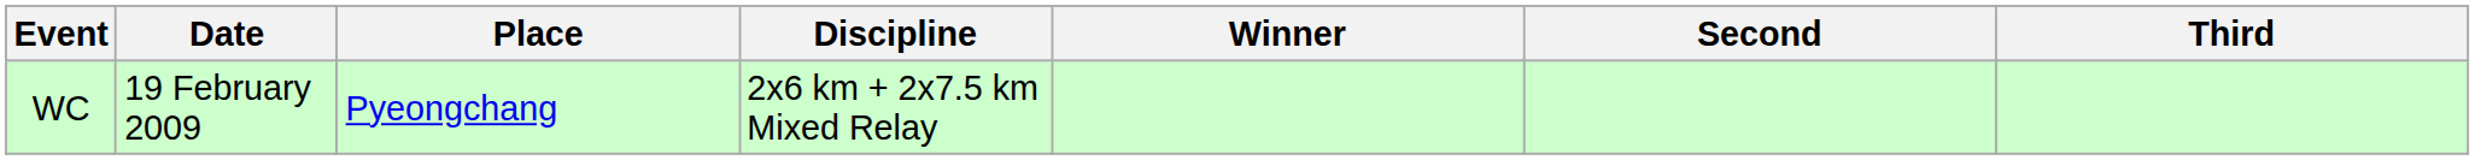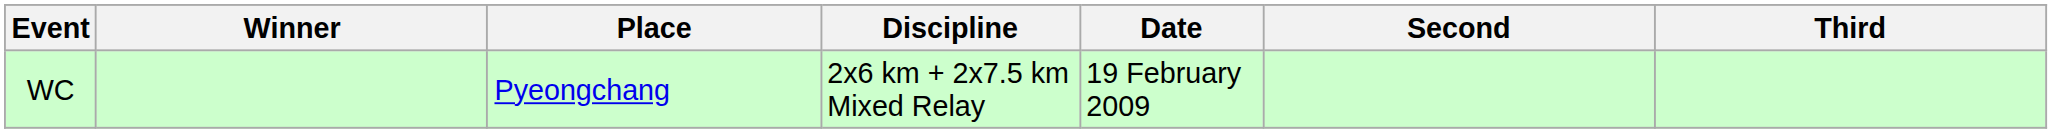columns swapped: Date <-> Winner
